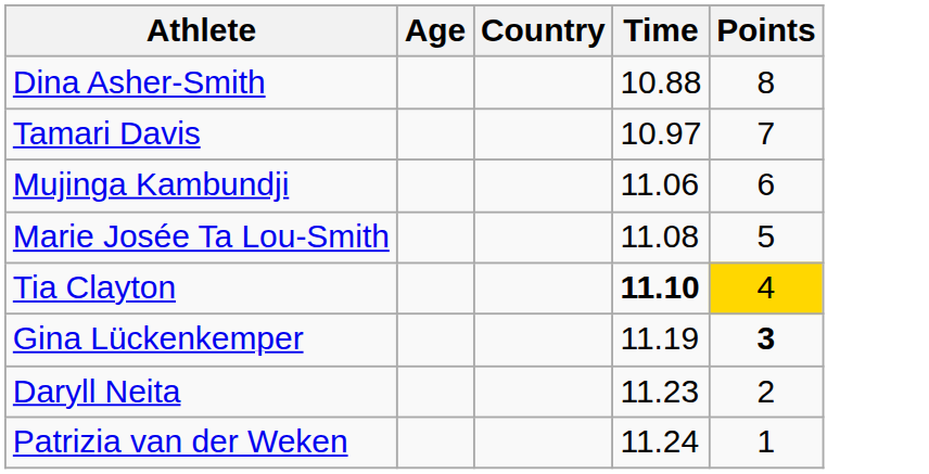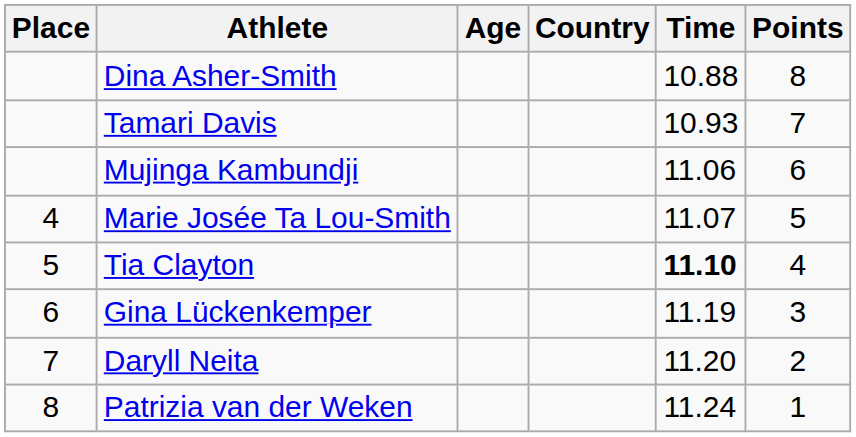+ column: Place | 4 | 5 | 6 | 7 | 8
Tamari Davis | Time: 10.97 -> 10.93
Marie Josée Ta Lou-Smith | Time: 11.08 -> 11.07
Tia Clayton | Points: gold background -> no background
Gina Lückenkemper | Points: bold -> normal
Daryll Neita | Time: 11.23 -> 11.20
